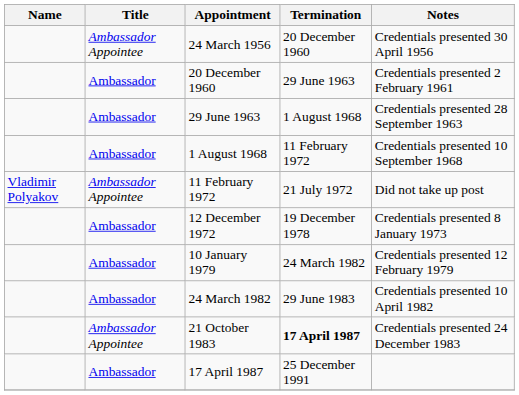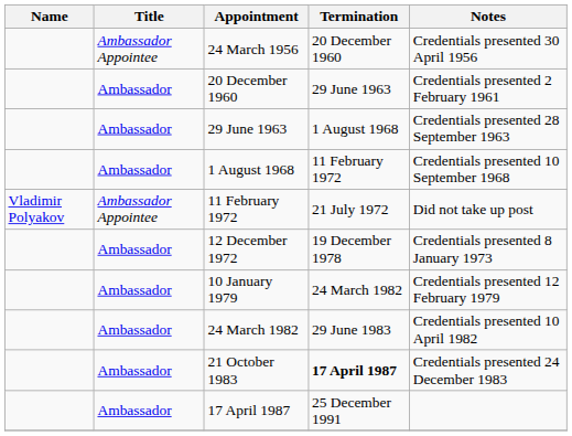21 October 1983 | Title: Ambassador Appointee -> Ambassador
